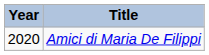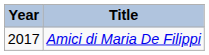Amici di Maria De Filippi | Year: 2020 -> 2017
